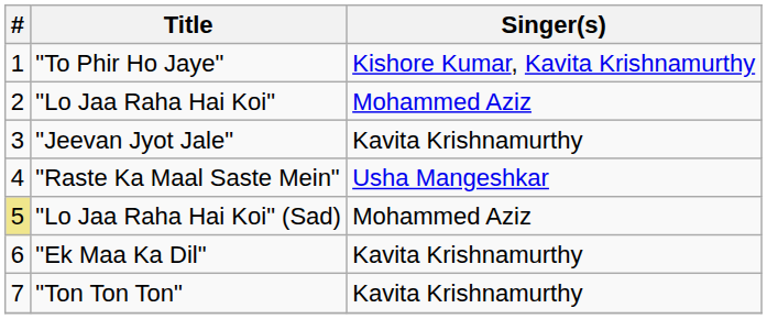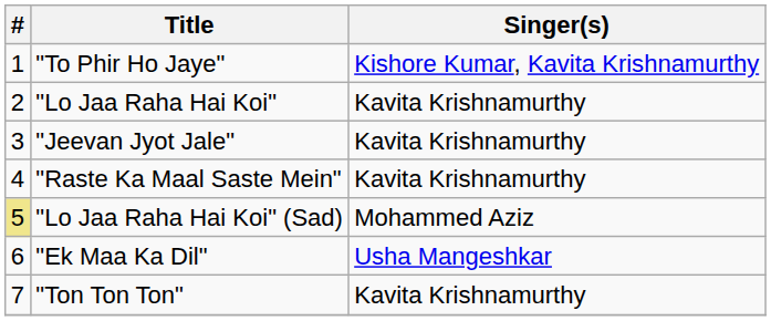"Lo Jaa Raha Hai Koi" | Singer(s): Mohammed Aziz -> Kavita Krishnamurthy
"Raste Ka Maal Saste Mein" | Singer(s): Usha Mangeshkar -> Kavita Krishnamurthy
"Ek Maa Ka Dil" | Singer(s): Kavita Krishnamurthy -> Usha Mangeshkar
